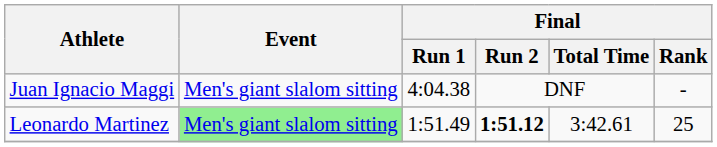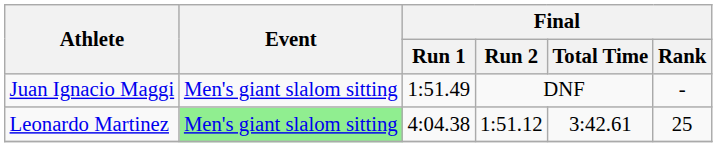Juan Ignacio Maggi | Final / Run 1: 4:04.38 -> 1:51.49
Leonardo Martinez | Final / Run 1: 1:51.49 -> 4:04.38
Leonardo Martinez | Final / Run 2: bold -> normal
